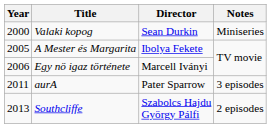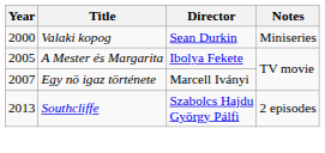Egy nö igaz története | Year: 2006 -> 2007
- row: 2011 | aurA | Pater Sparrow | 3 episodes
